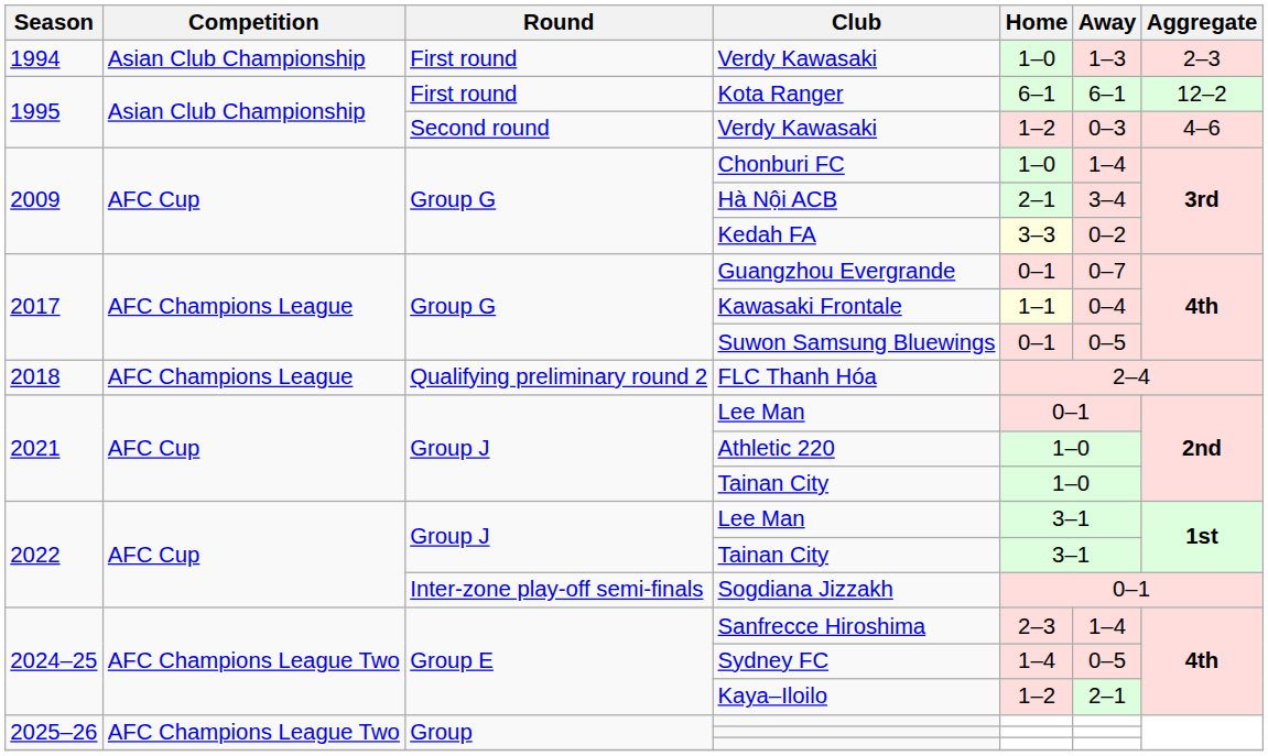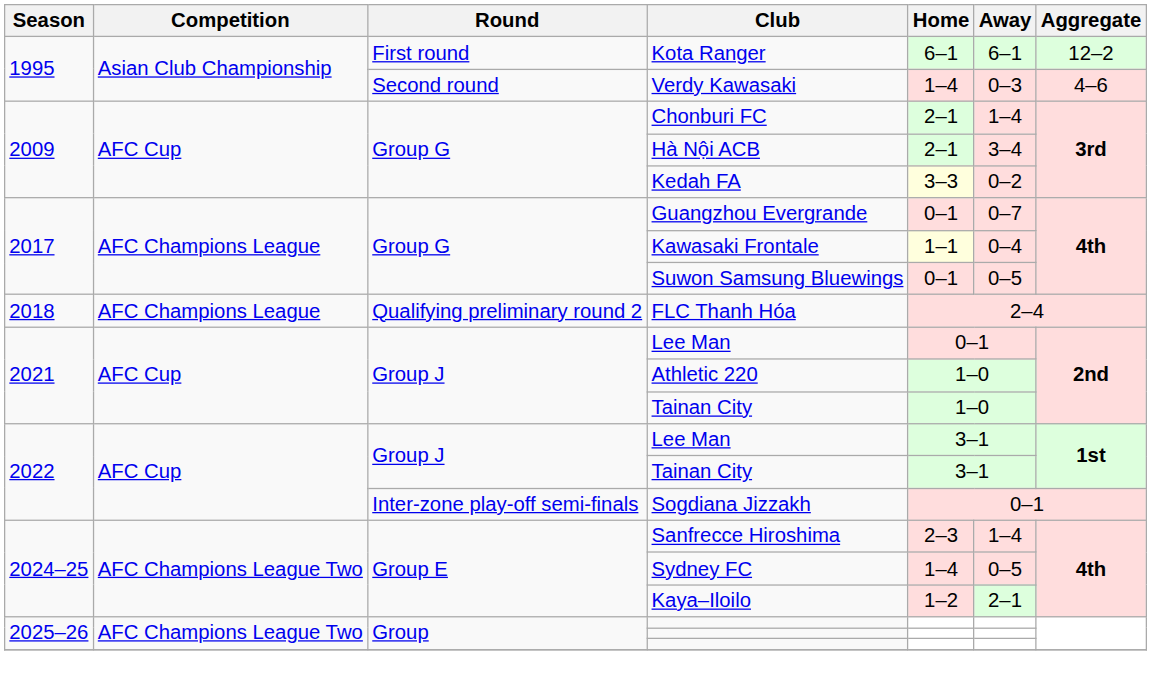- row: 1994 | Asian Club Championship | First round | Verdy Kawasaki | 1–0 | 1–3 | 2–3
1995 / Verdy Kawasaki | Home: 1–2 -> 1–4
Chonburi FC | Home: 1–0 -> 2–1
